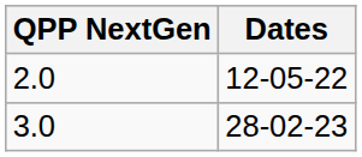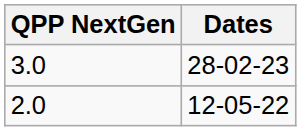rows swapped: 2.0 <-> 3.0
